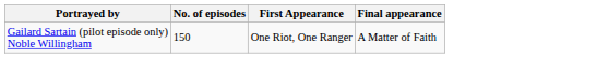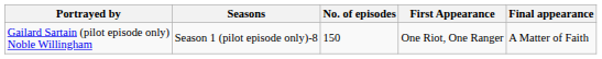+ column: Seasons | Season 1 (pilot episode only)-8
